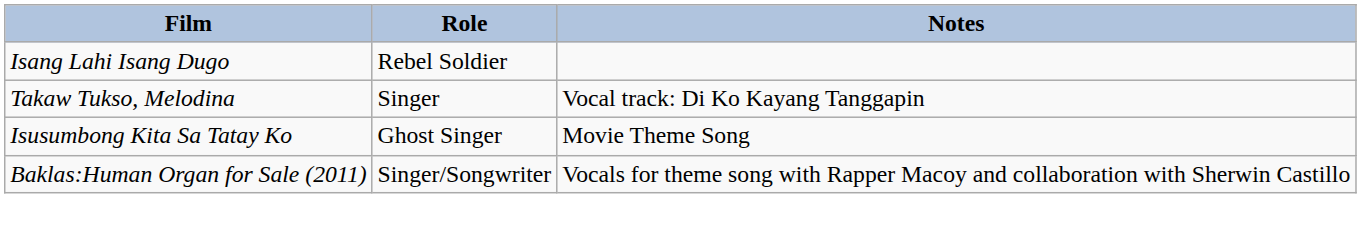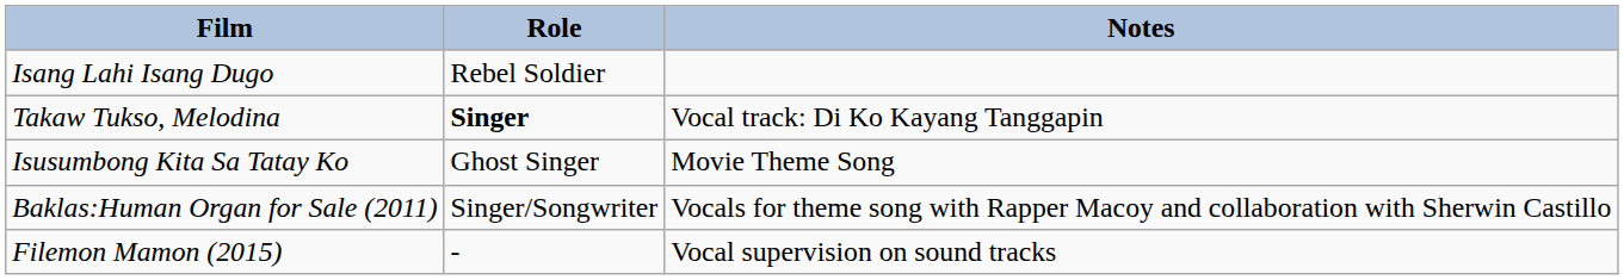Takaw Tukso, Melodina | Role: normal -> bold
+ row: Filemon Mamon (2015) | - | Vocal supervision on sound tracks
